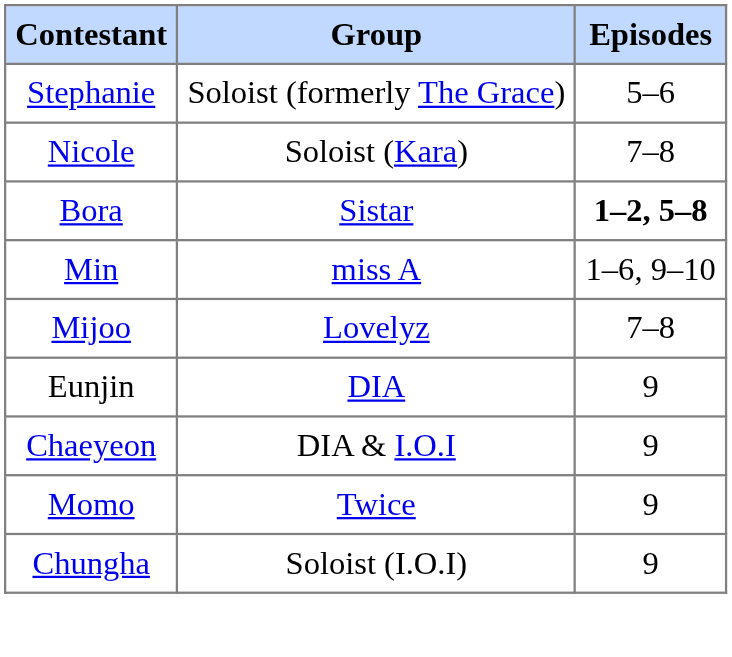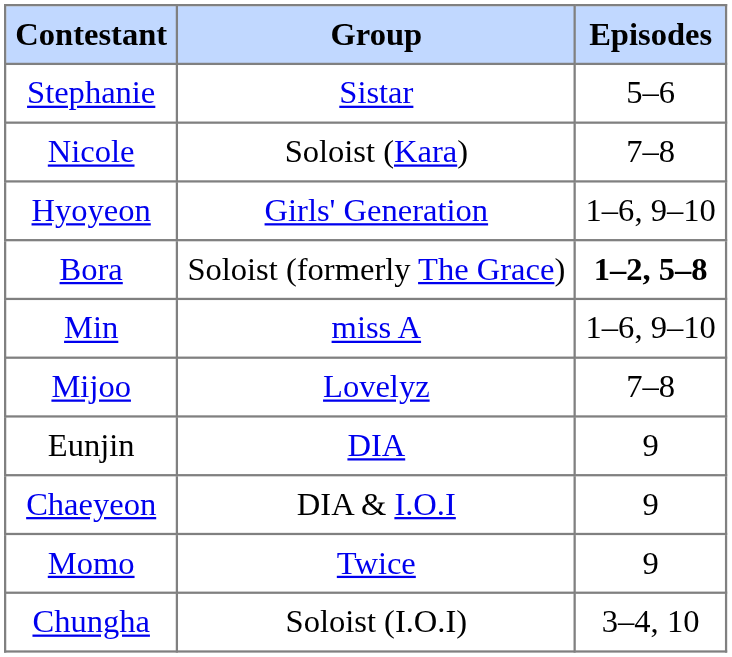Stephanie | Group: Soloist (formerly The Grace) -> Sistar
+ row: Hyoyeon | Girls' Generation | 1–6, 9–10
Bora | Group: Sistar -> Soloist (formerly The Grace)
Chungha | Episodes: 9 -> 3–4, 10
